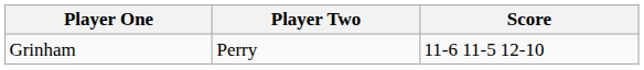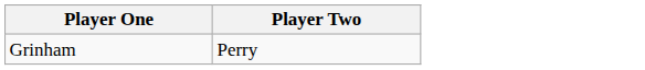- column: Score | 11-6 11-5 12-10
